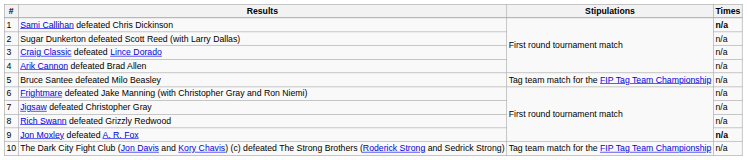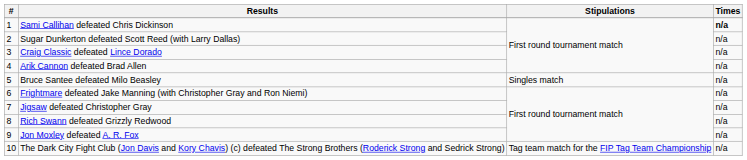Bruce Santee defeated Milo Beasley | Stipulations: Tag team match for the FIP Tag Team Championship -> Singles match
Jon Moxley defeated A. R. Fox | Times: bold -> normal
